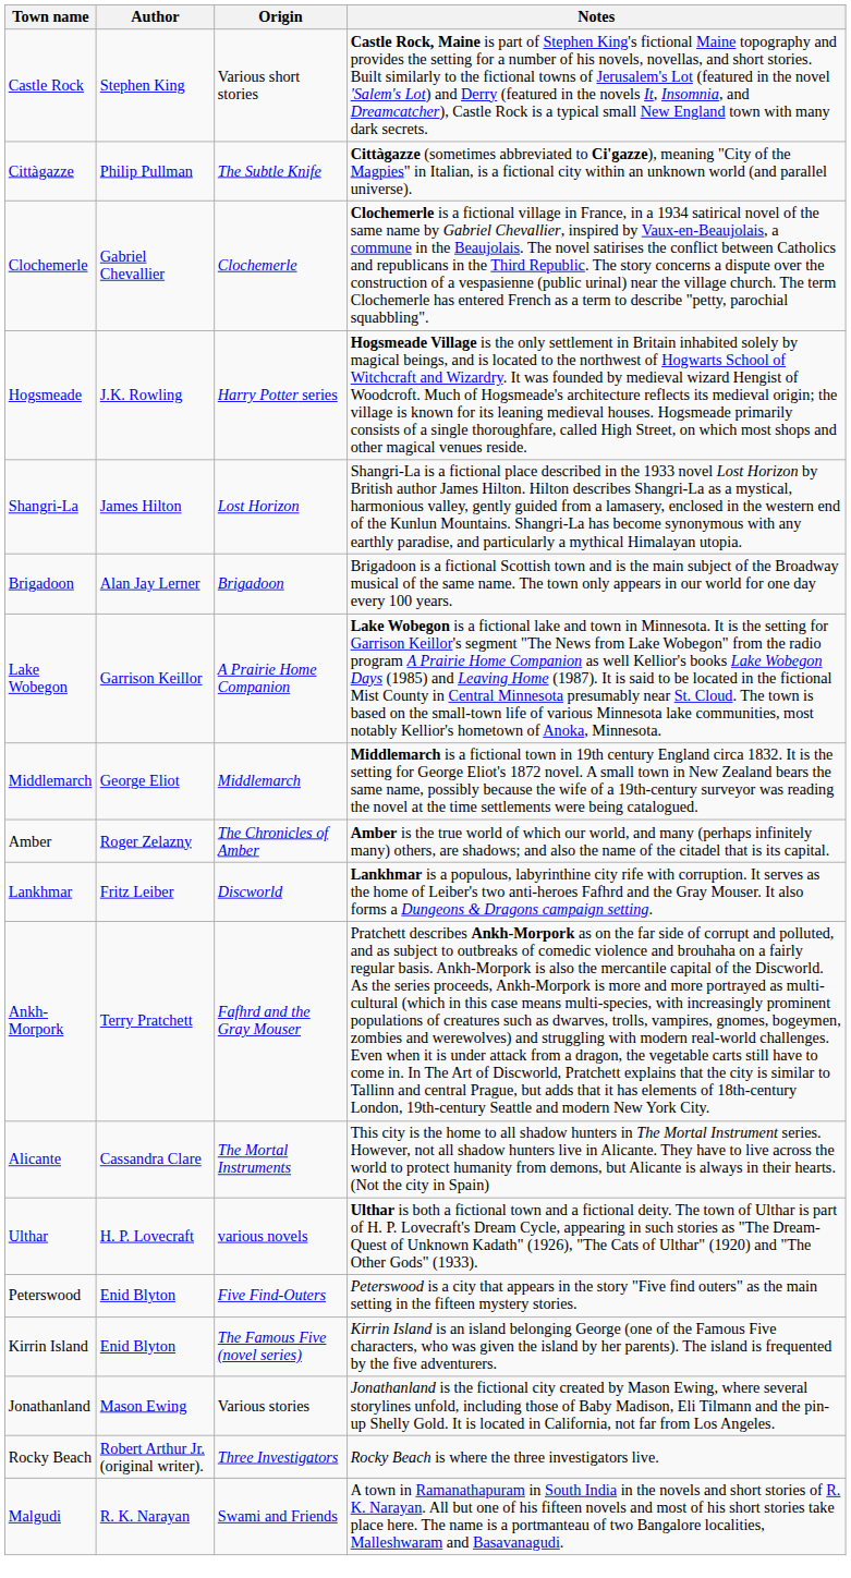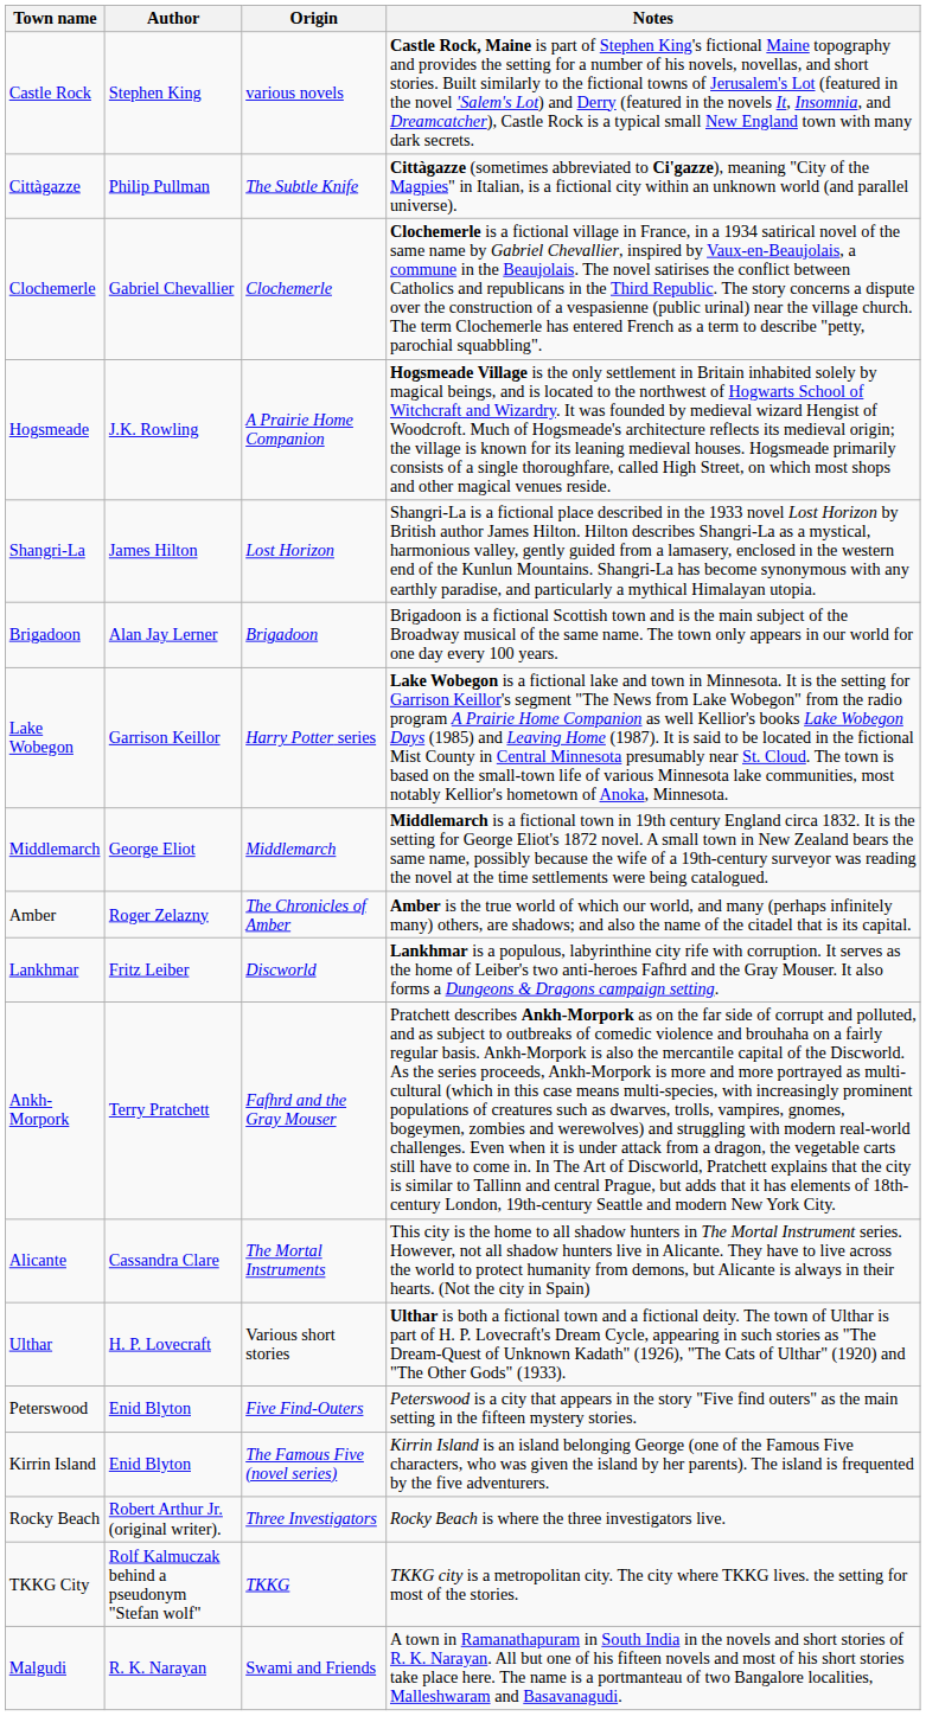Castle Rock | Origin: Various short stories -> various novels
Hogsmeade | Origin: Harry Potter series -> A Prairie Home Companion
Lake Wobegon | Origin: A Prairie Home Companion -> Harry Potter series
Ulthar | Origin: various novels -> Various short stories
- row: Jonathanland | Mason Ewing | Various stories | Jonathanland is the fictional city created by Mason Ewing, where several storylines unfold, including those of Baby Madison, Eli Tilmann and the pin-up Shelly Gold. It is located in California, not far from Los Angeles.
+ row: TKKG City | Rolf Kalmuczak behind a pseudonym "Stefan wolf" | TKKG | TKKG city is a metropolitan city. The city where TKKG lives. the setting for most of the stories.
